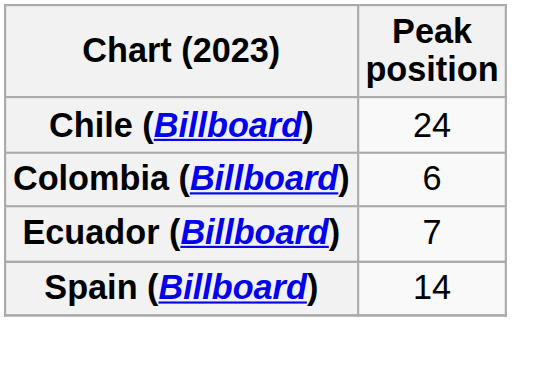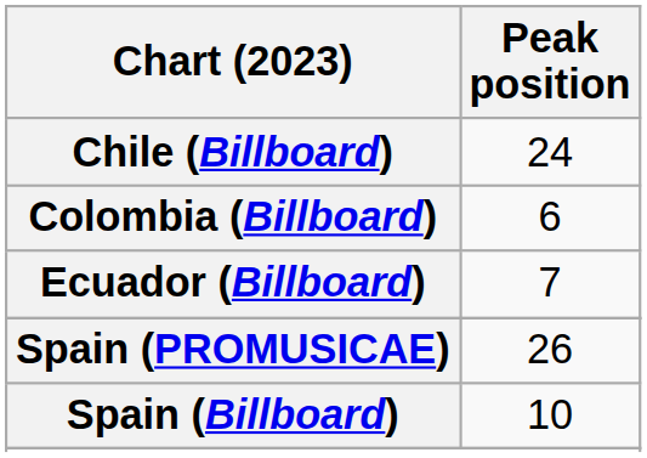+ row: Spain (PROMUSICAE) | 26
Spain (Billboard) | Peak position: 14 -> 10
